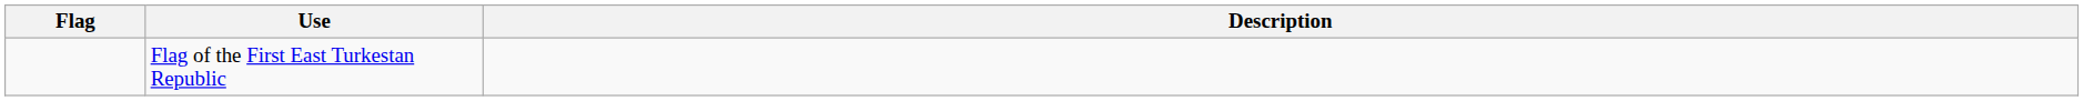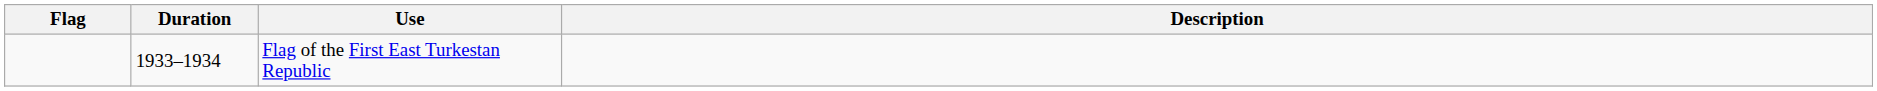+ column: Duration | 1933–1934
